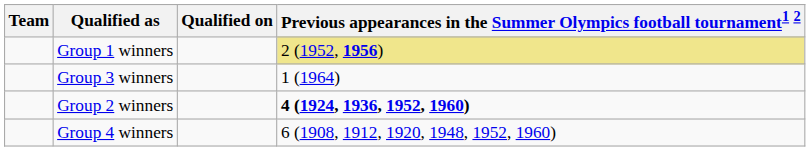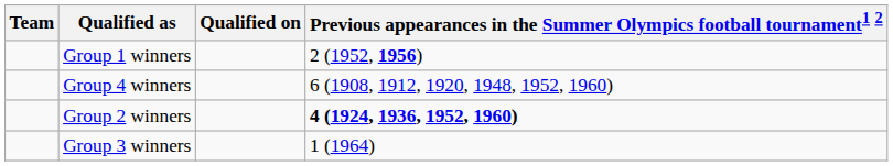Group 1 winners | column 4: khaki background -> no background
rows swapped: Group 3 winners <-> Group 4 winners
